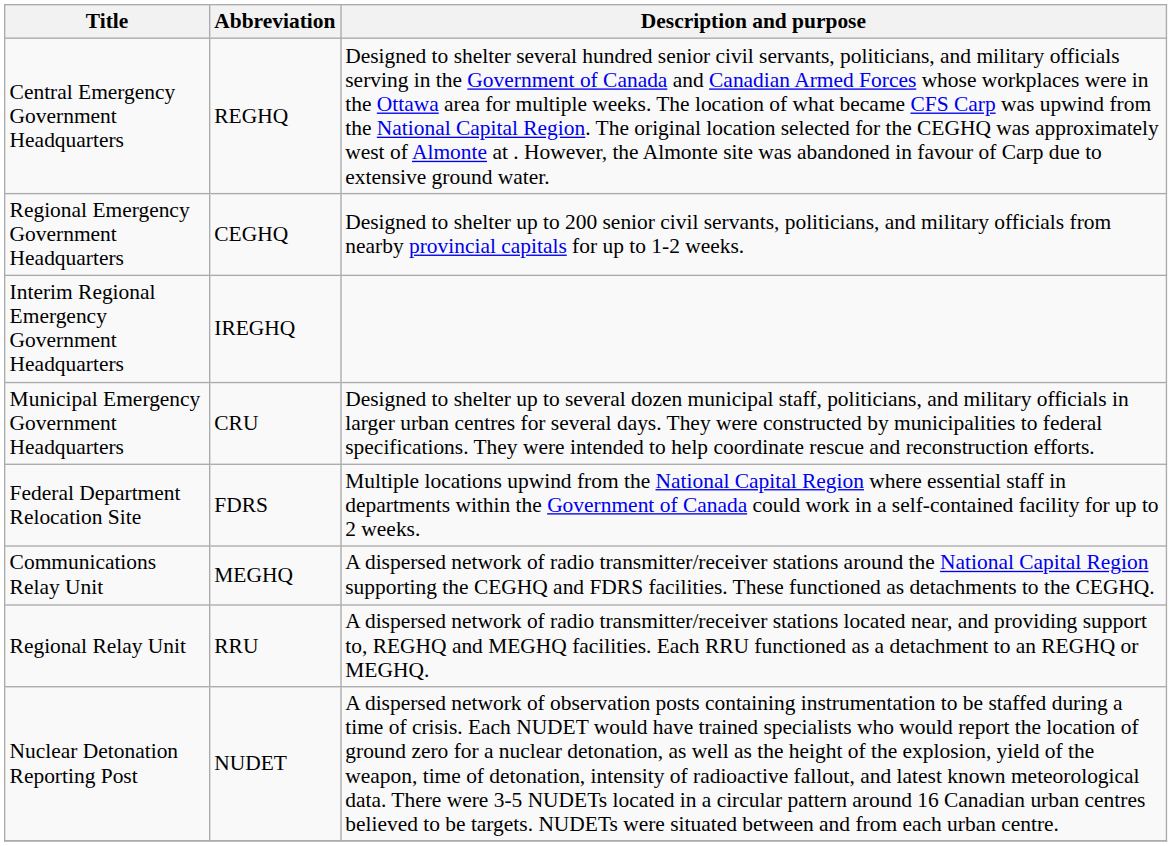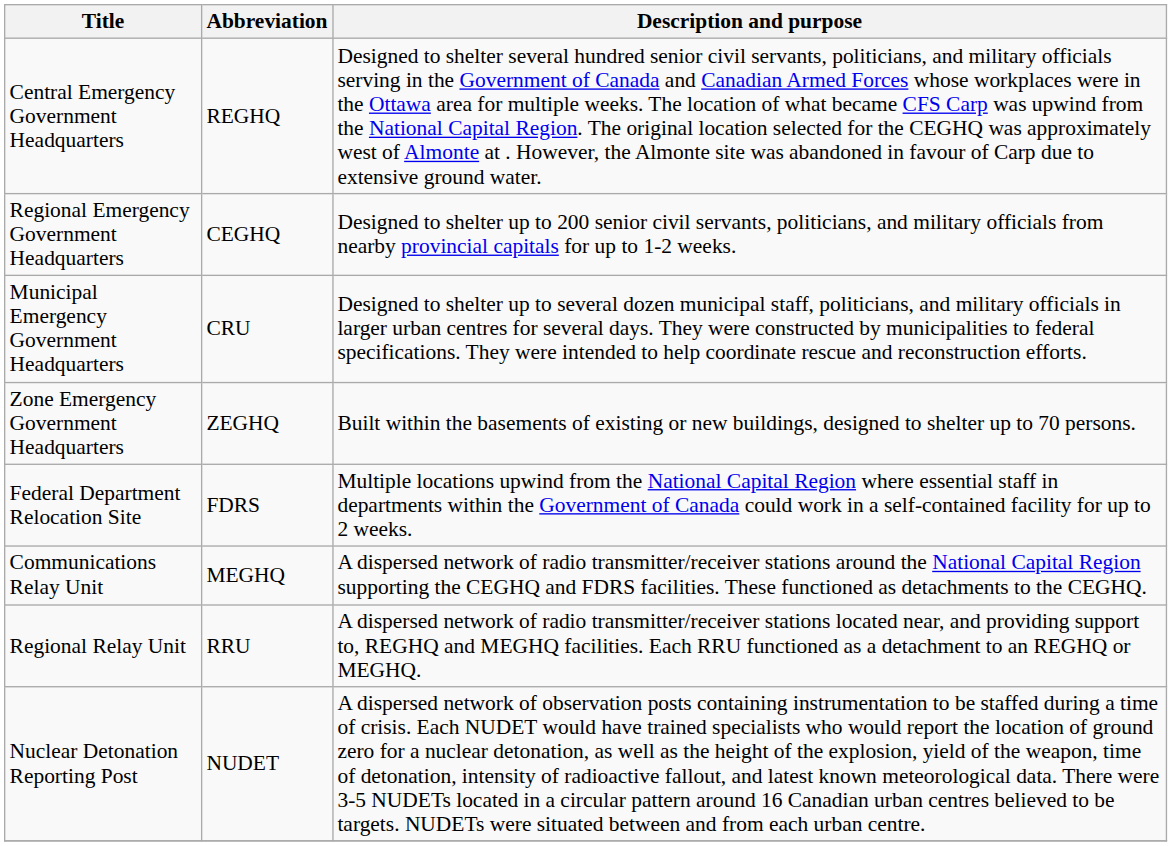- row: Interim Regional Emergency Government Headquarters | IREGHQ
+ row: Zone Emergency Government Headquarters | ZEGHQ | Built within the basements of existing or new buildings, designed to shelter up to 70 persons.
